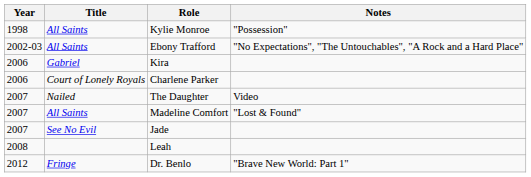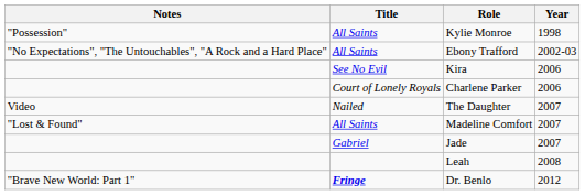columns swapped: Year <-> Notes
Kira | Title: Gabriel -> See No Evil
Jade | Title: See No Evil -> Gabriel
Dr. Benlo | Title: normal -> bold
